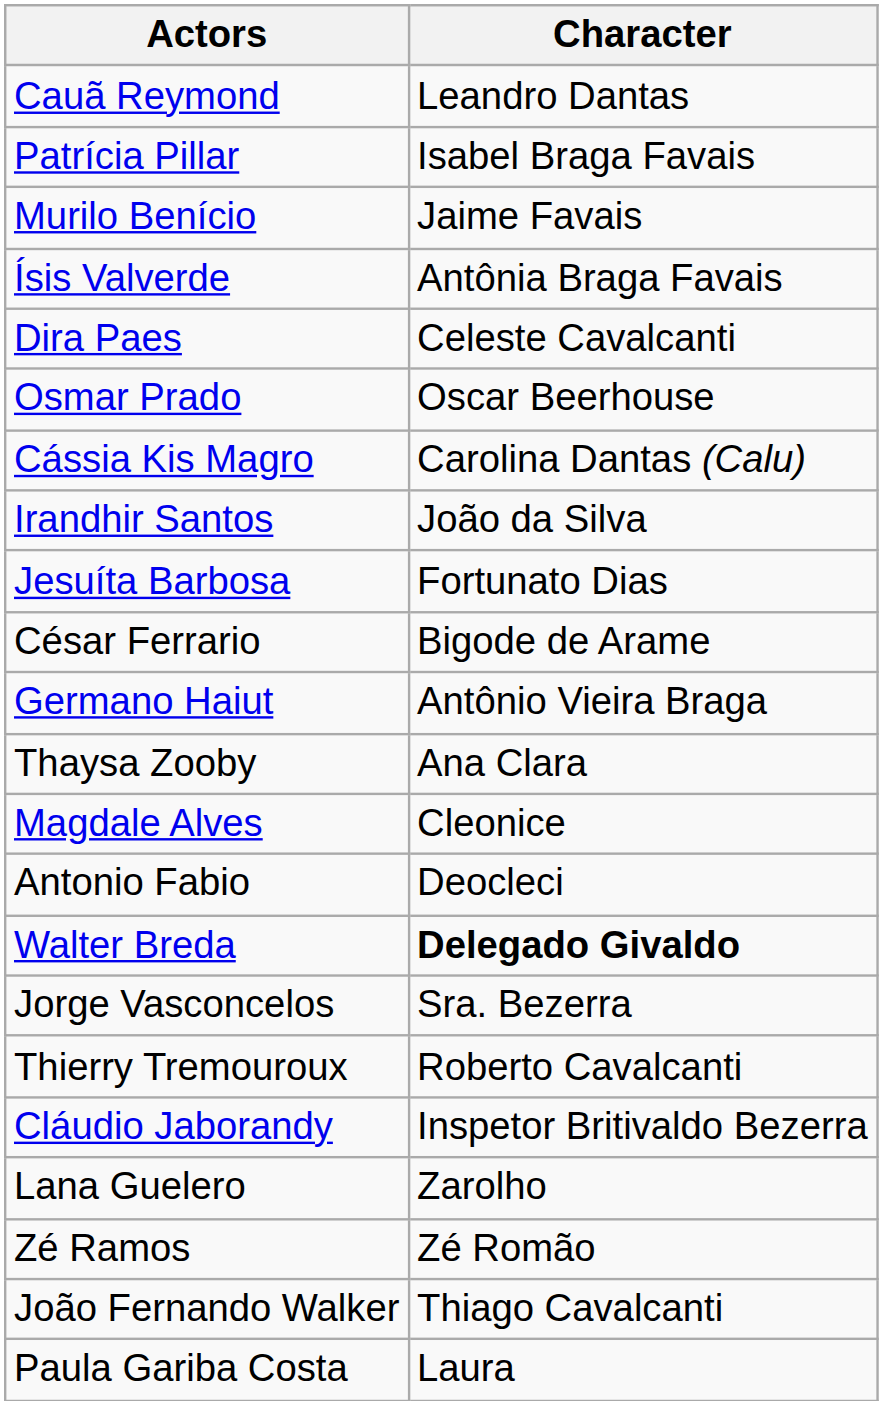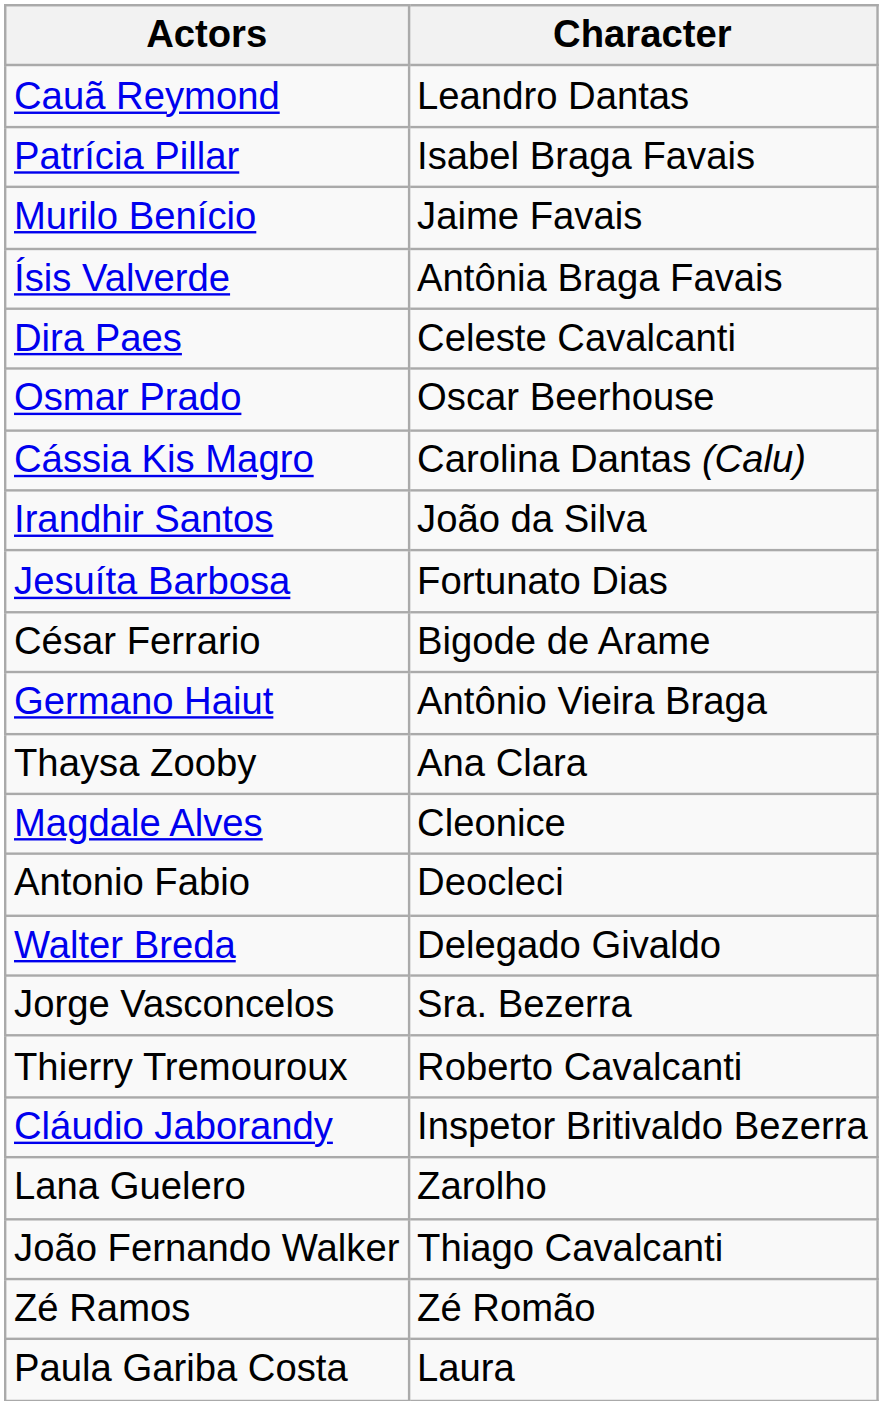Walter Breda | Character: bold -> normal
rows swapped: Zé Ramos <-> João Fernando Walker
